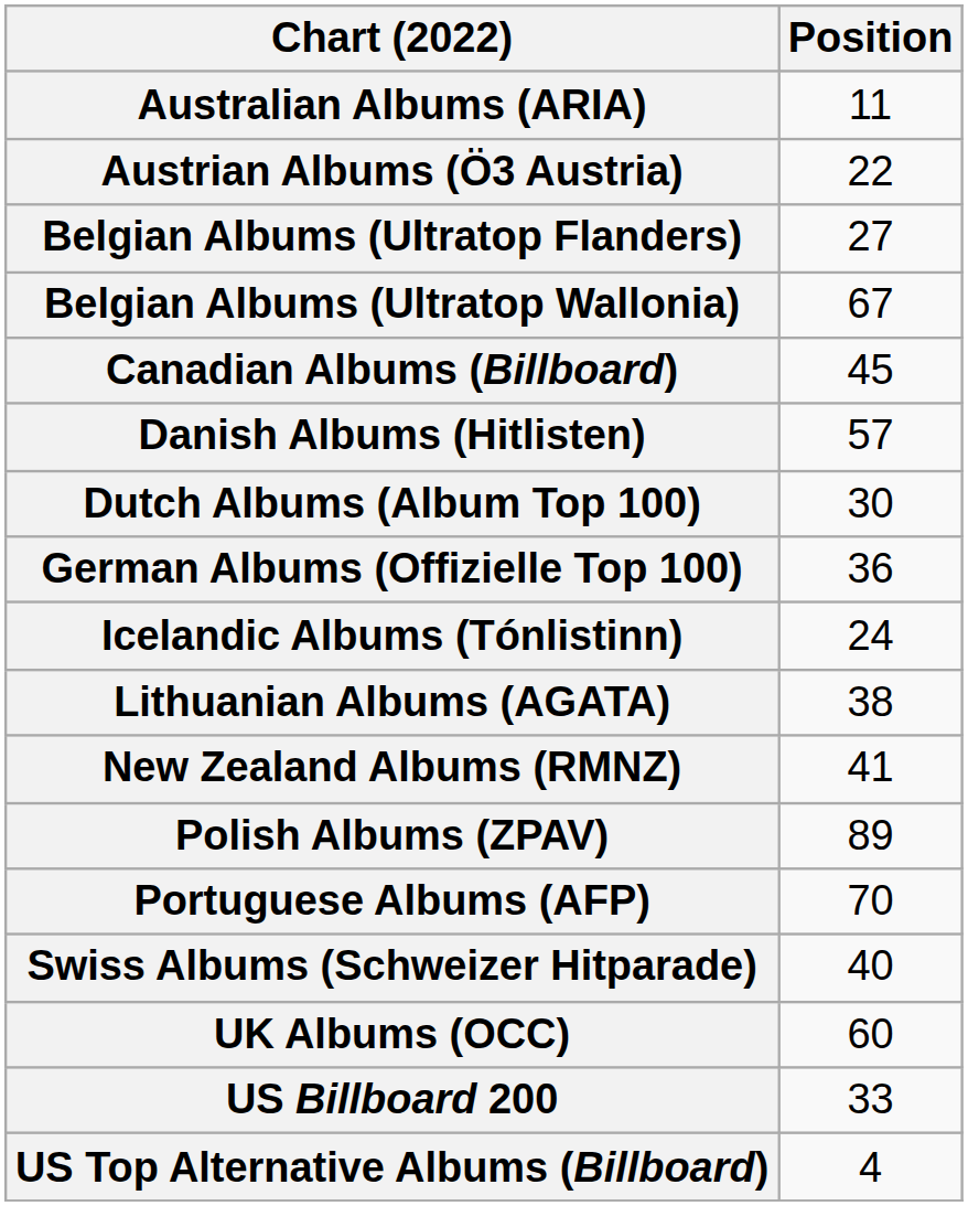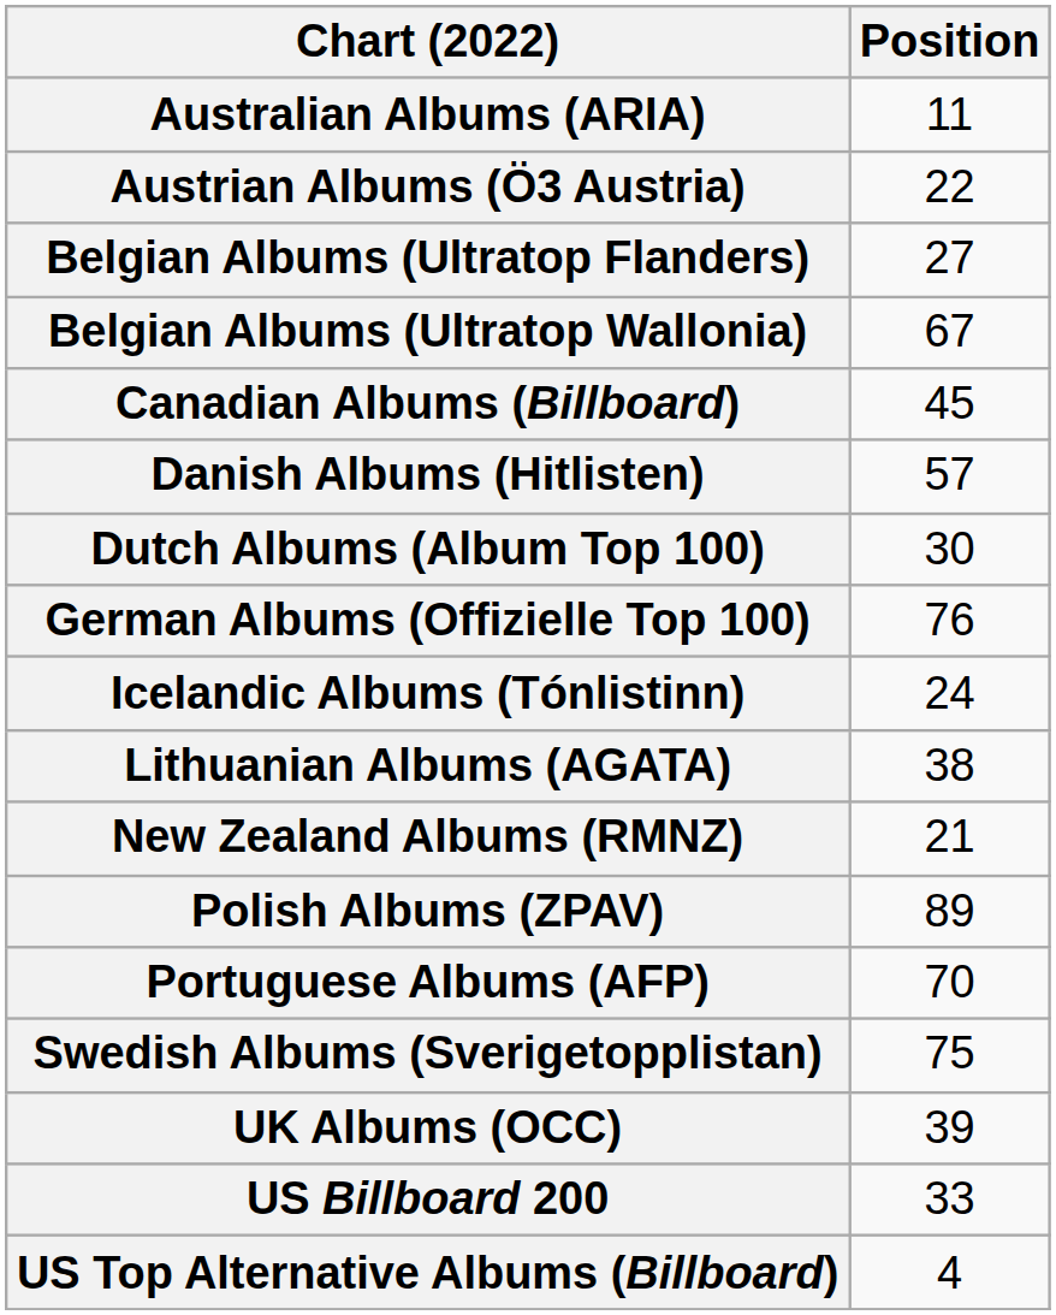German Albums (Offizielle Top 100) | Position: 36 -> 76
New Zealand Albums (RMNZ) | Position: 41 -> 21
+ row: Swedish Albums (Sverigetopplistan) | 75
- row: Swiss Albums (Schweizer Hitparade) | 40
UK Albums (OCC) | Position: 60 -> 39
